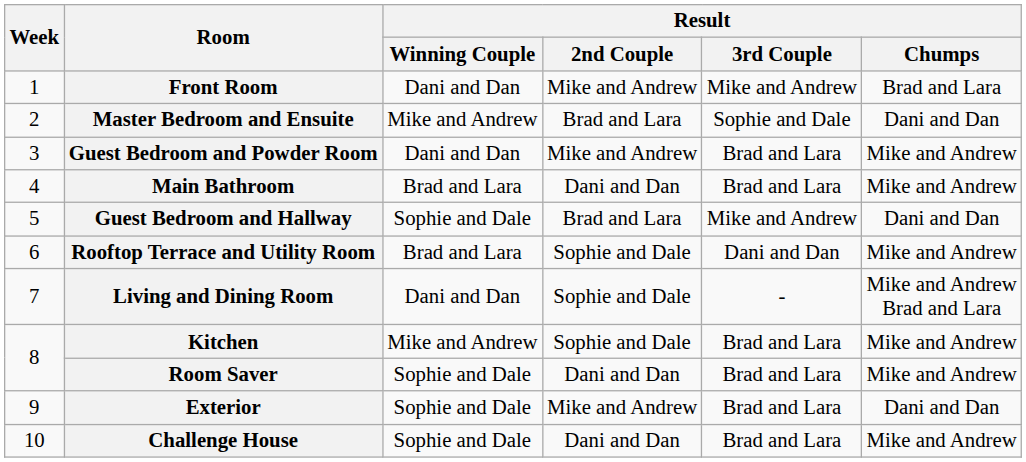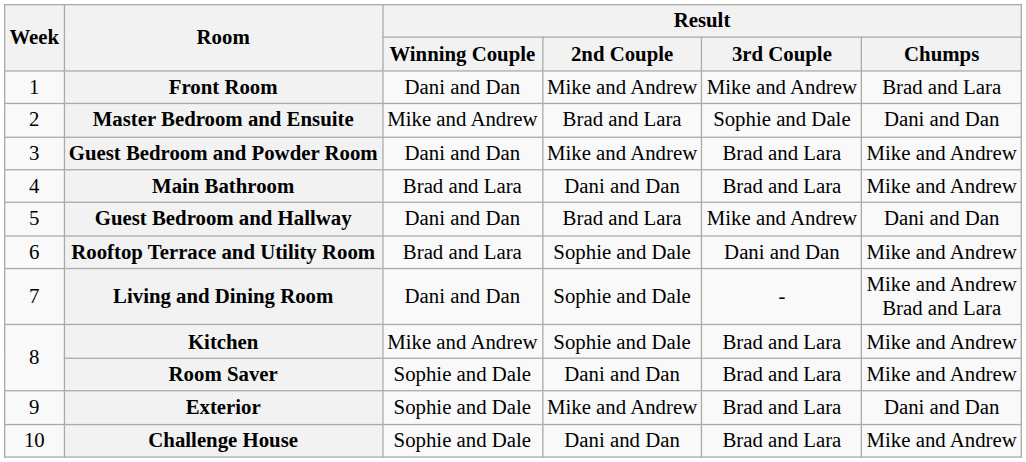Guest Bedroom and Hallway | Result / Winning Couple: Sophie and Dale -> Dani and Dan
